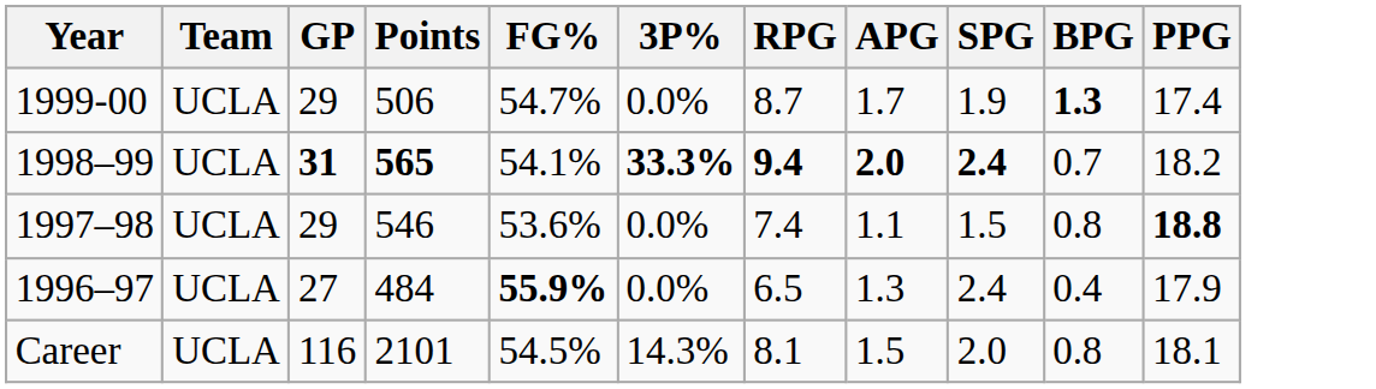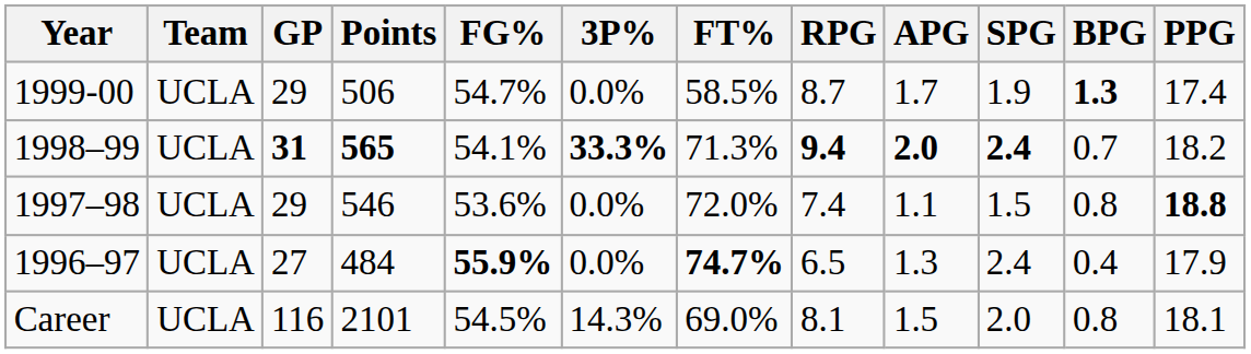+ column: FT% | 58.5% | 71.3% | 72.0% | 74.7% | 69.0%
